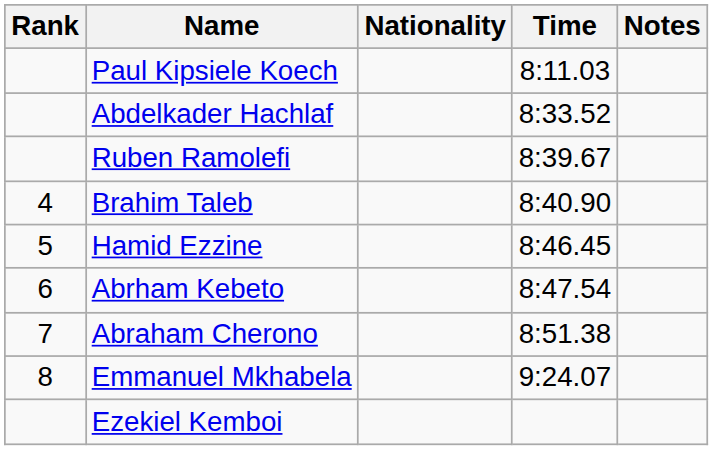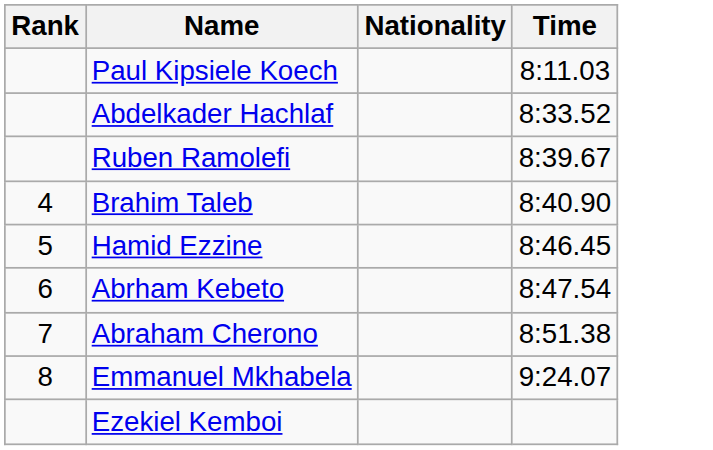- column: Notes
